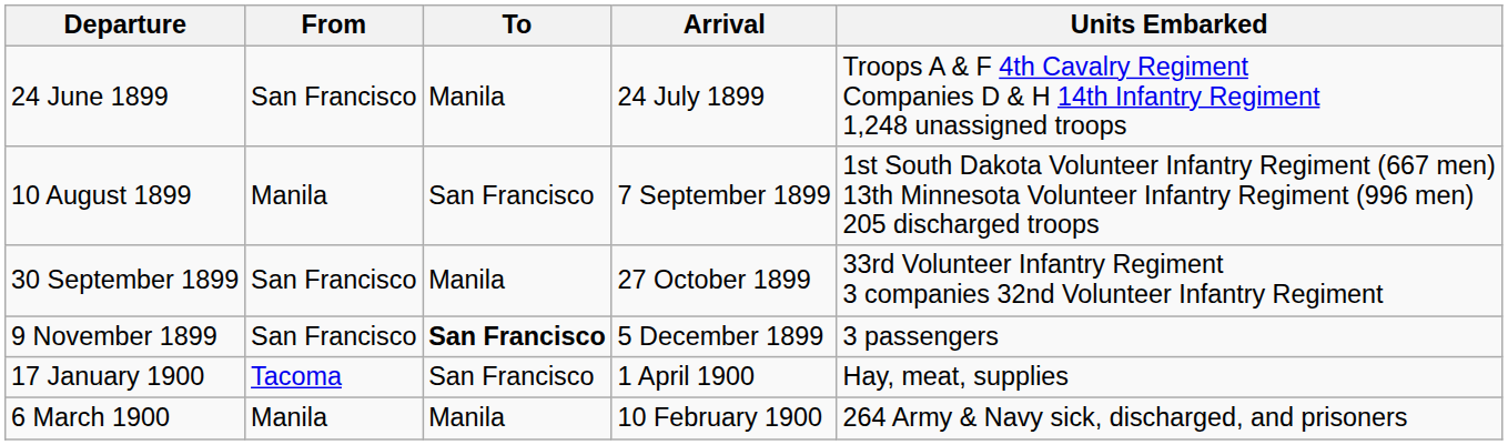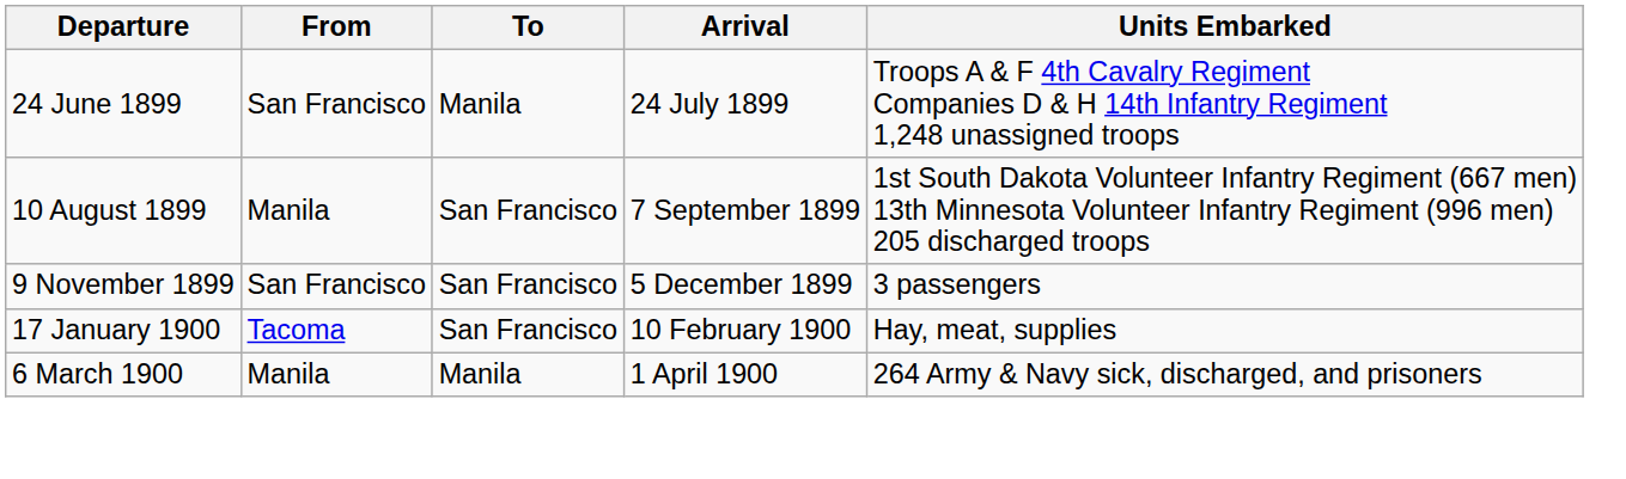- row: 30 September 1899 | San Francisco | Manila | 27 October 1899 | 33rd Volunteer Infantry Regiment 3 companies 32nd Volunteer Infantry Regiment
9 November 1899 | To: bold -> normal
17 January 1900 | Arrival: 1 April 1900 -> 10 February 1900
6 March 1900 | Arrival: 10 February 1900 -> 1 April 1900
